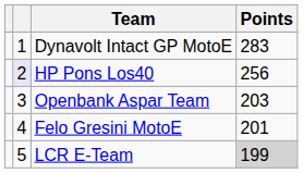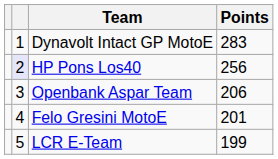Openbank Aspar Team | Points: 203 -> 206
LCR E-Team | Points: lightgrey background -> no background
